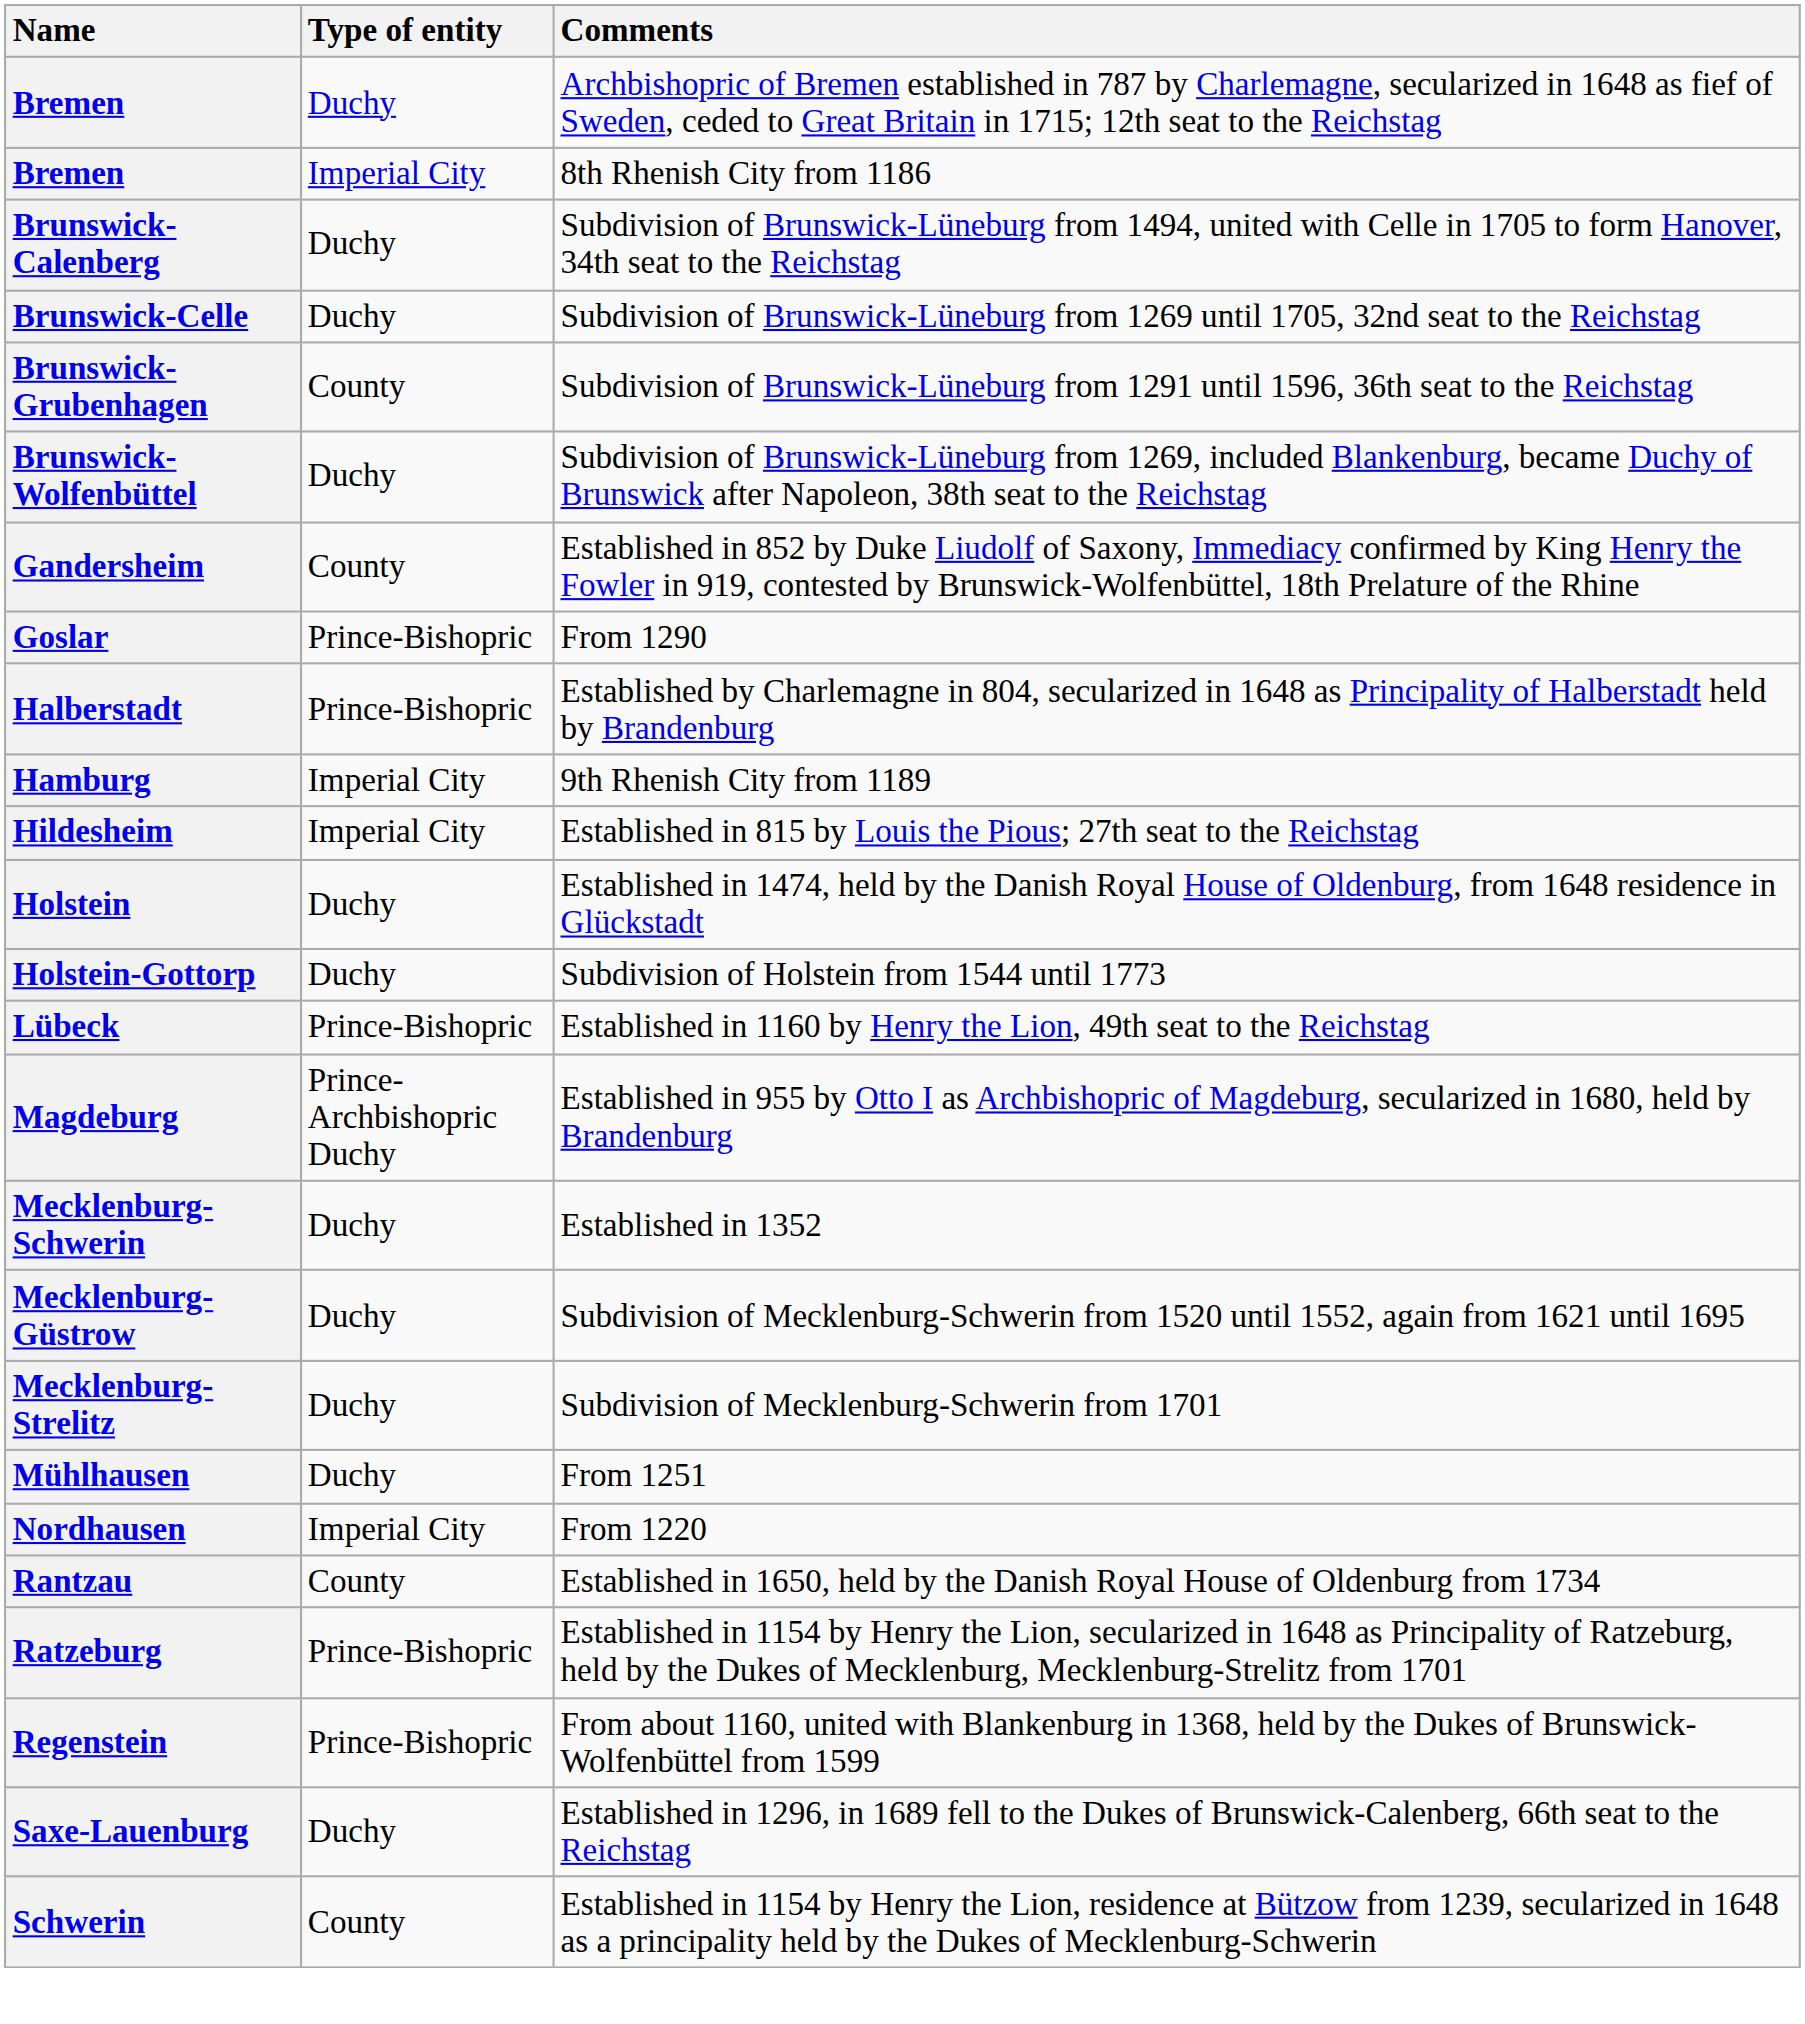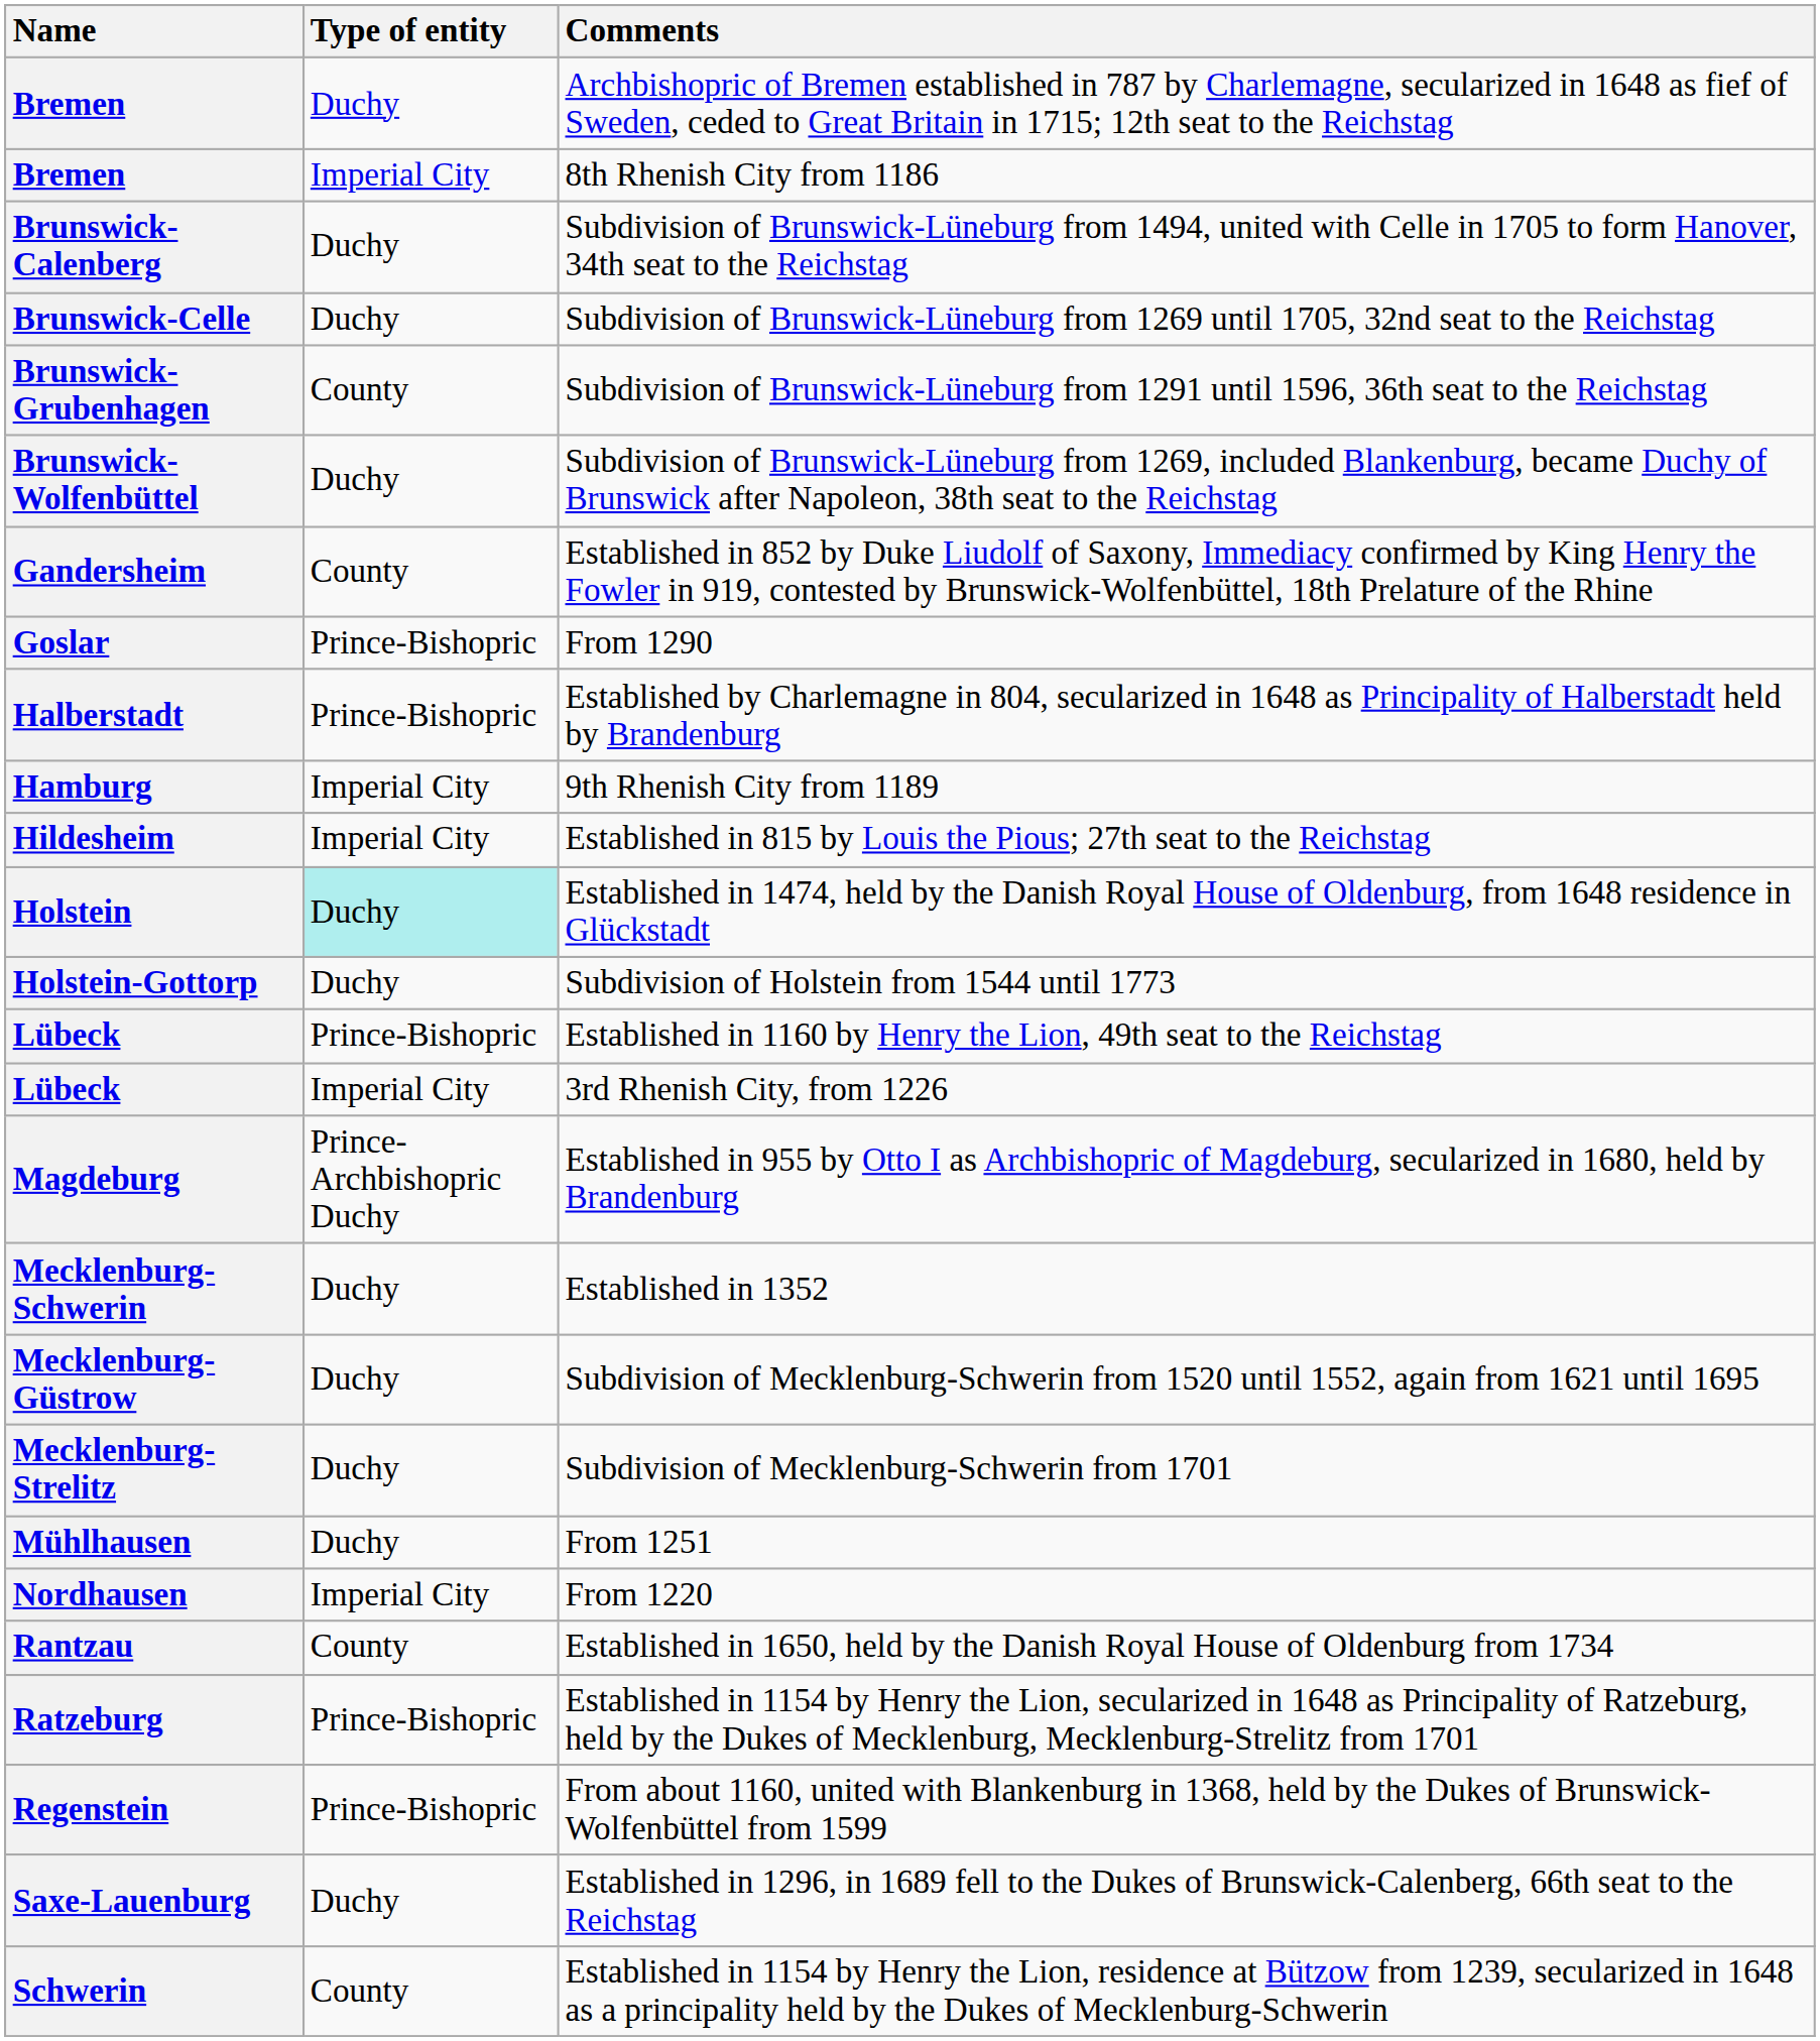Holstein | Type of entity: no background -> paleturquoise background
+ row: Lübeck | Imperial City | 3rd Rhenish City, from 1226
